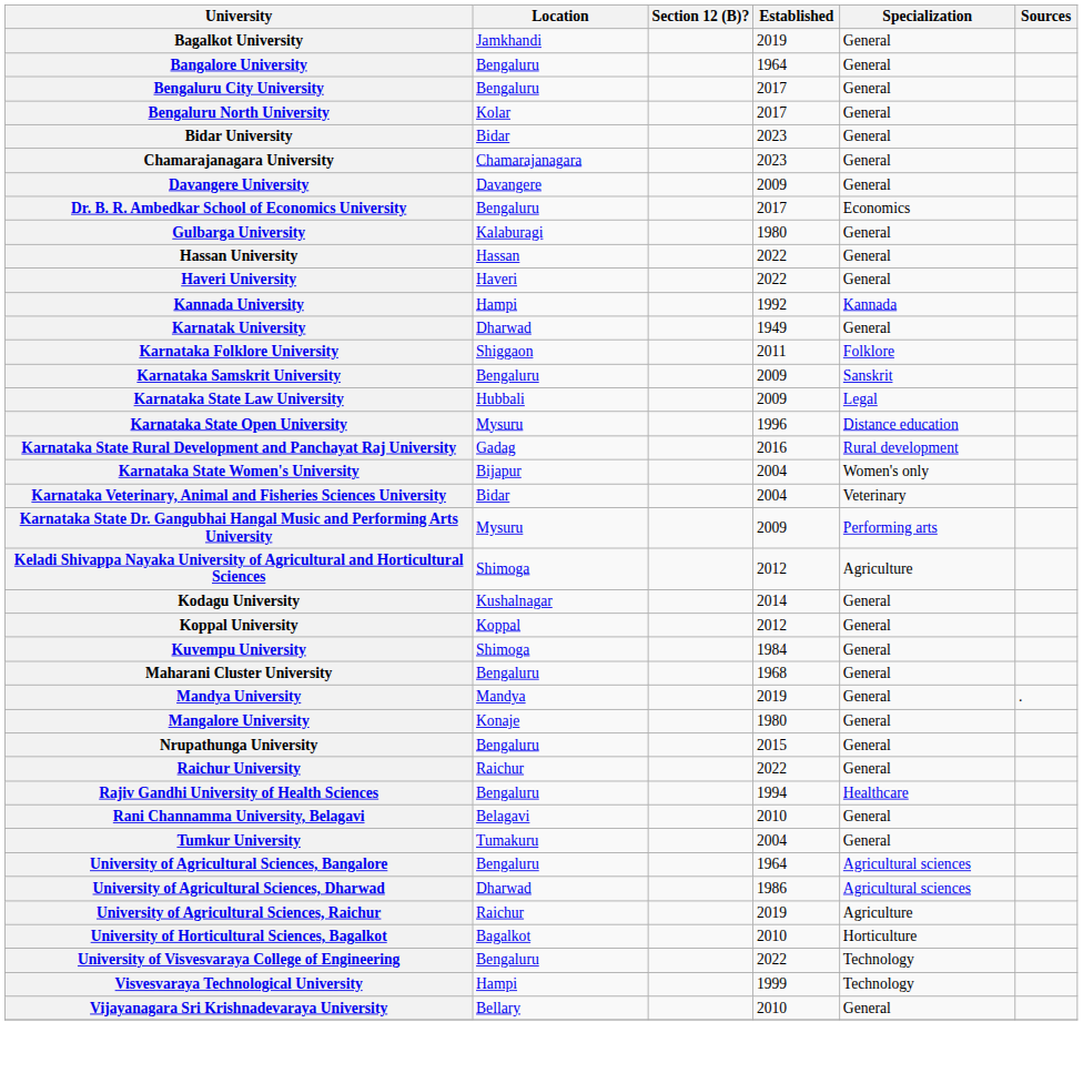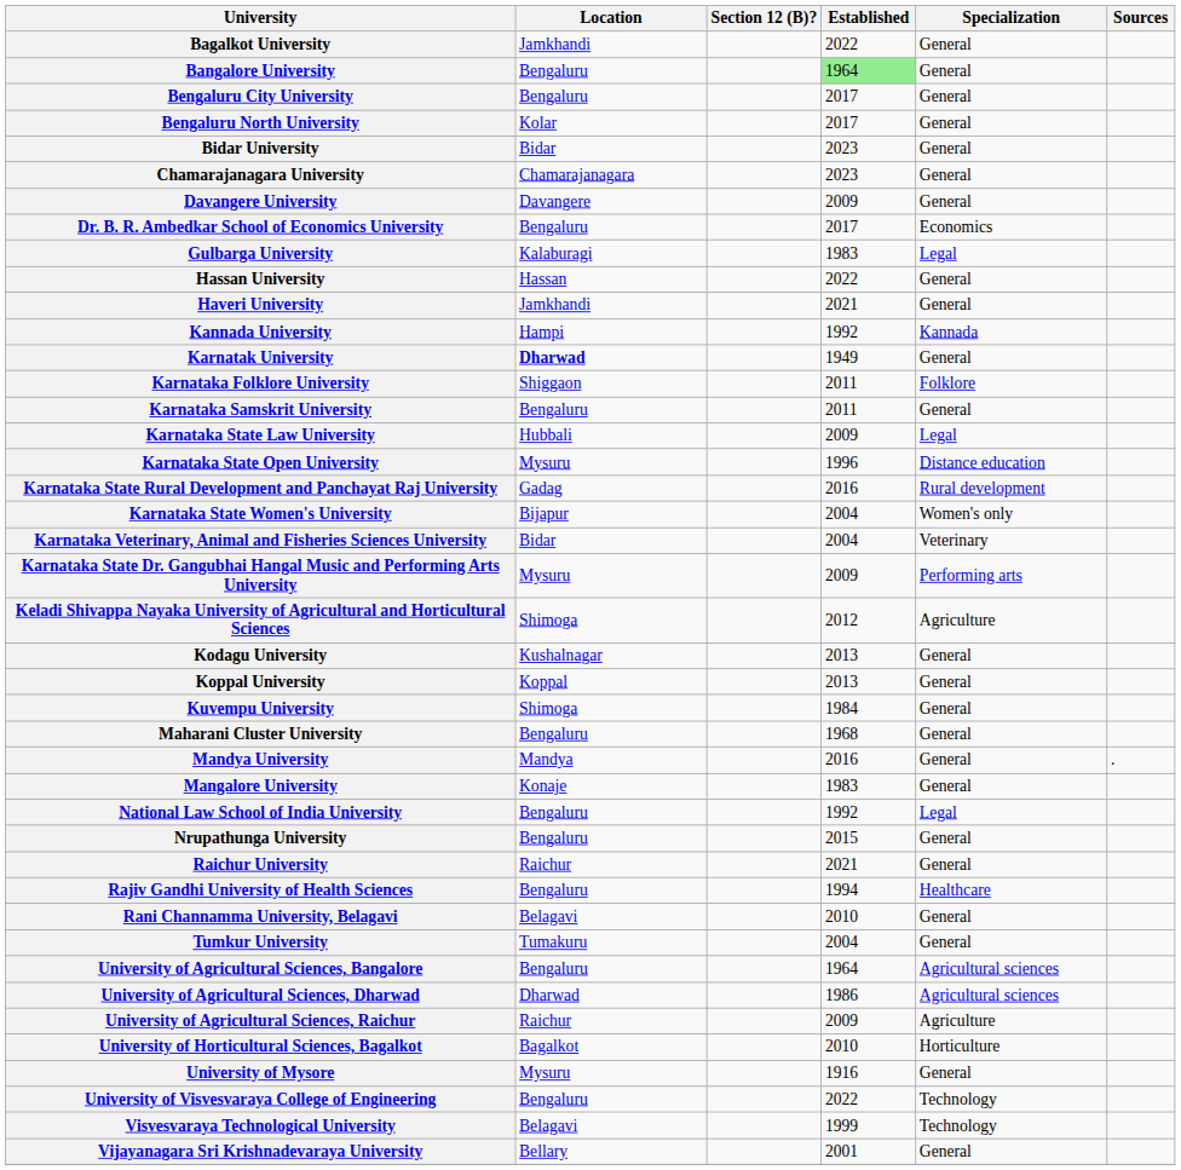Bagalkot University | Established: 2019 -> 2022
Bangalore University | Established: no background -> lightgreen background
Gulbarga University | Established: 1980 -> 1983
Gulbarga University | Specialization: General -> Legal
Haveri University | Location: Haveri -> Jamkhandi
Haveri University | Established: 2022 -> 2021
Karnatak University | Location: normal -> bold
Karnataka Samskrit University | Established: 2009 -> 2011
Karnataka Samskrit University | Specialization: Sanskrit -> General
Kodagu University | Established: 2014 -> 2013
Koppal University | Established: 2012 -> 2013
Mandya University | Established: 2019 -> 2016
Mangalore University | Established: 1980 -> 1983
+ row: National Law School of India University | Bengaluru | 1992 | Legal
Raichur University | Established: 2022 -> 2021
University of Agricultural Sciences, Raichur | Established: 2019 -> 2009
+ row: University of Mysore | Mysuru | 1916 | General
Visvesvaraya Technological University | Location: Hampi -> Belagavi
Vijayanagara Sri Krishnadevaraya University | Established: 2010 -> 2001
